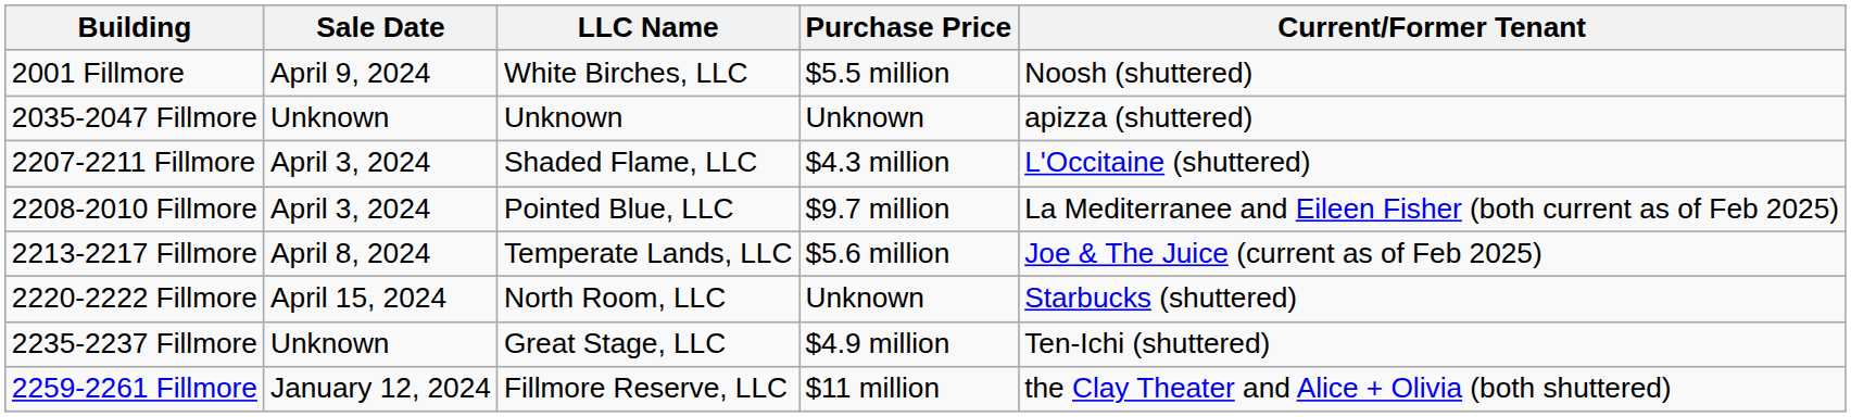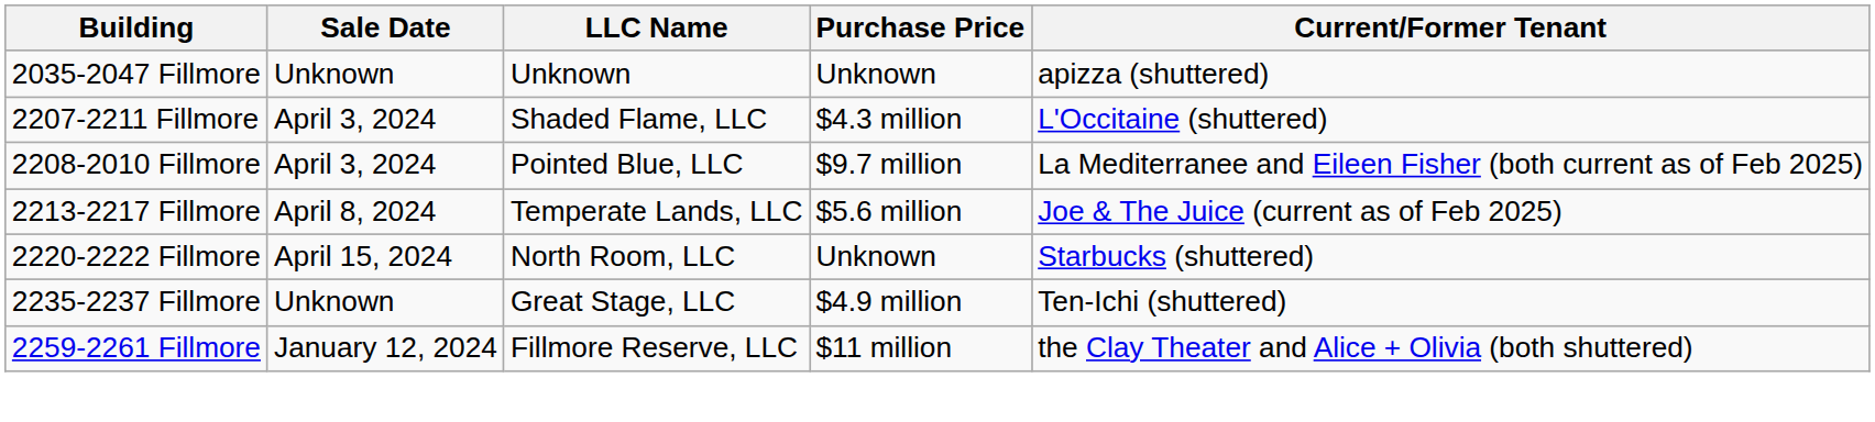- row: 2001 Fillmore | April 9, 2024 | White Birches, LLC | $5.5 million | Noosh (shuttered)
